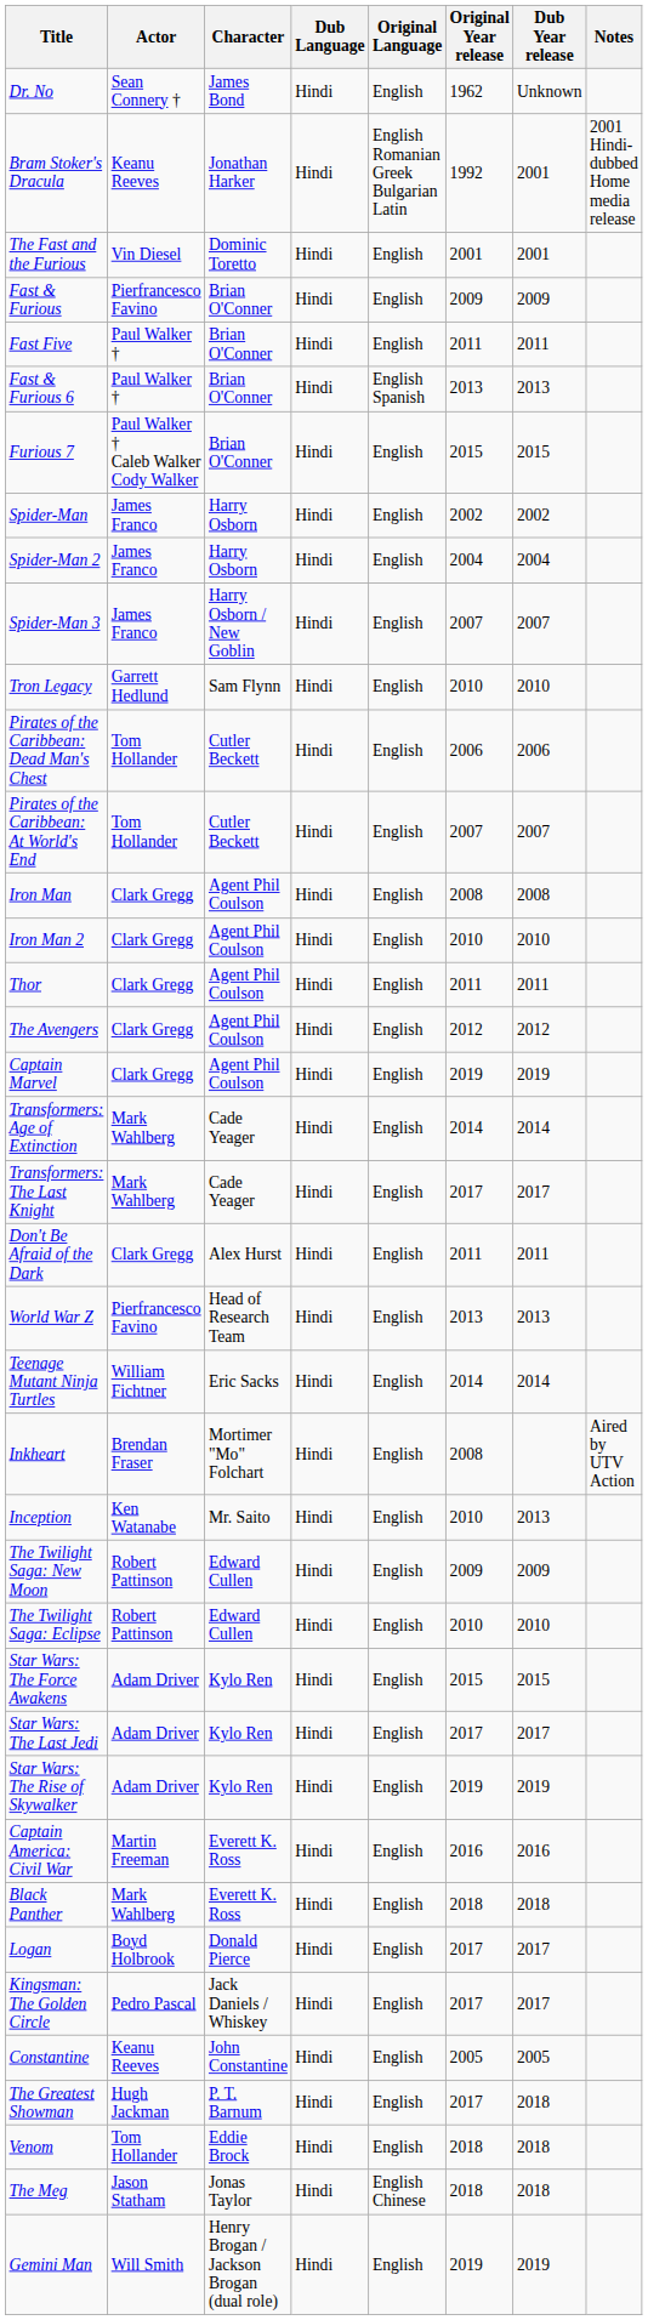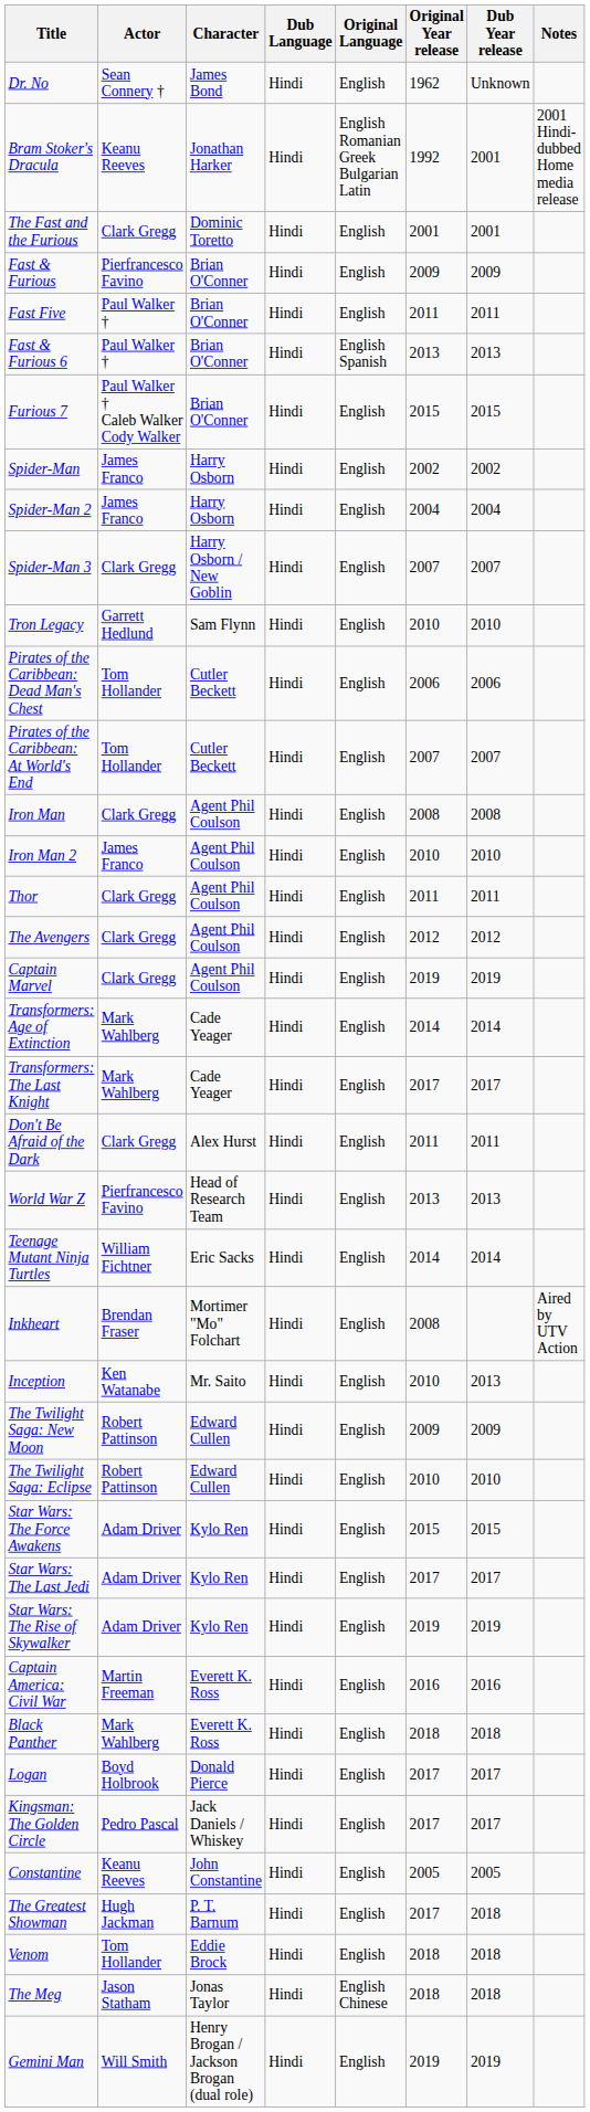The Fast and the Furious | Actor: Vin Diesel -> Clark Gregg
Spider-Man 3 | Actor: James Franco -> Clark Gregg
Iron Man 2 | Actor: Clark Gregg -> James Franco
